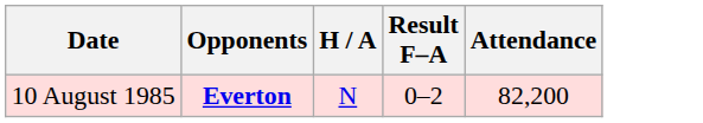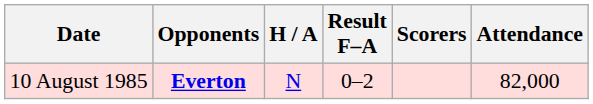+ column: Scorers
10 August 1985 | Attendance: 82,200 -> 82,000
